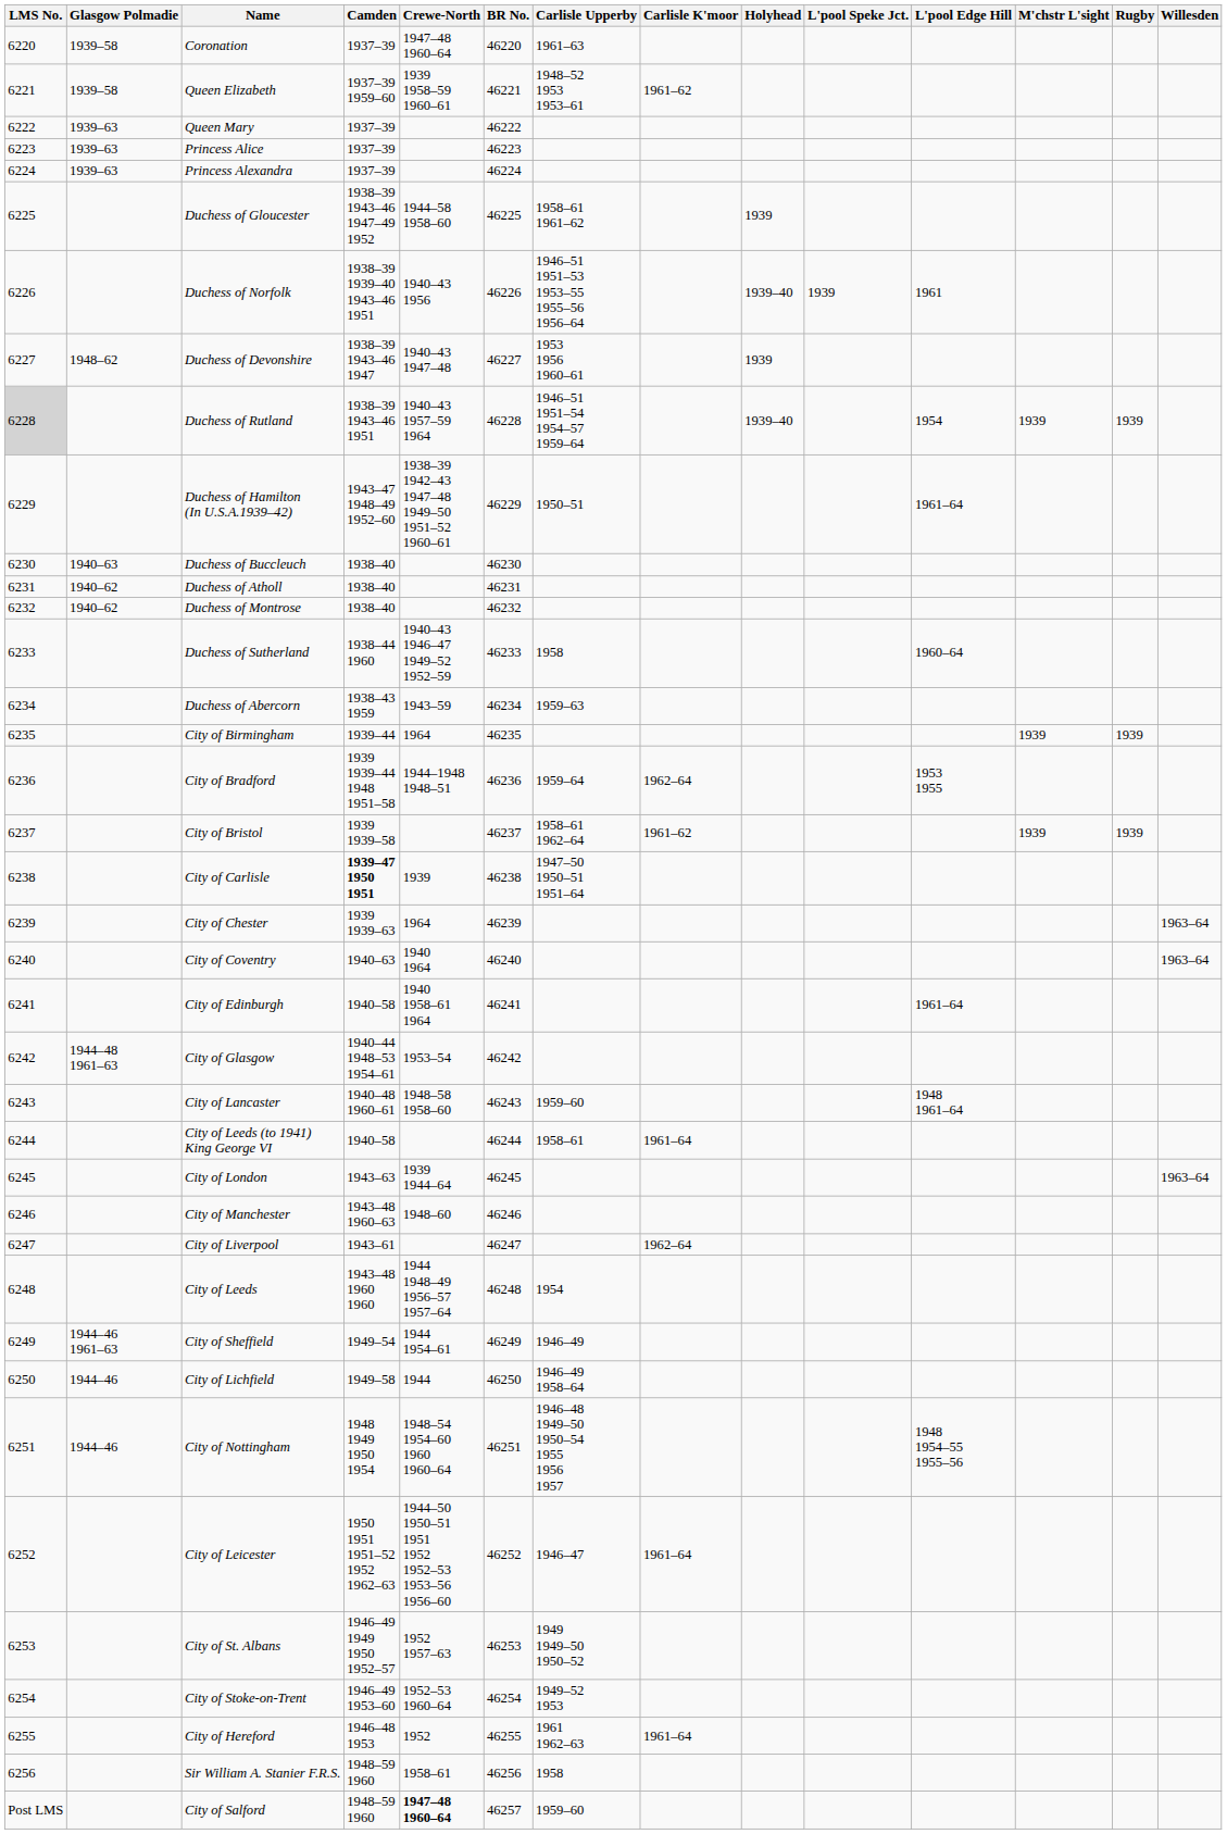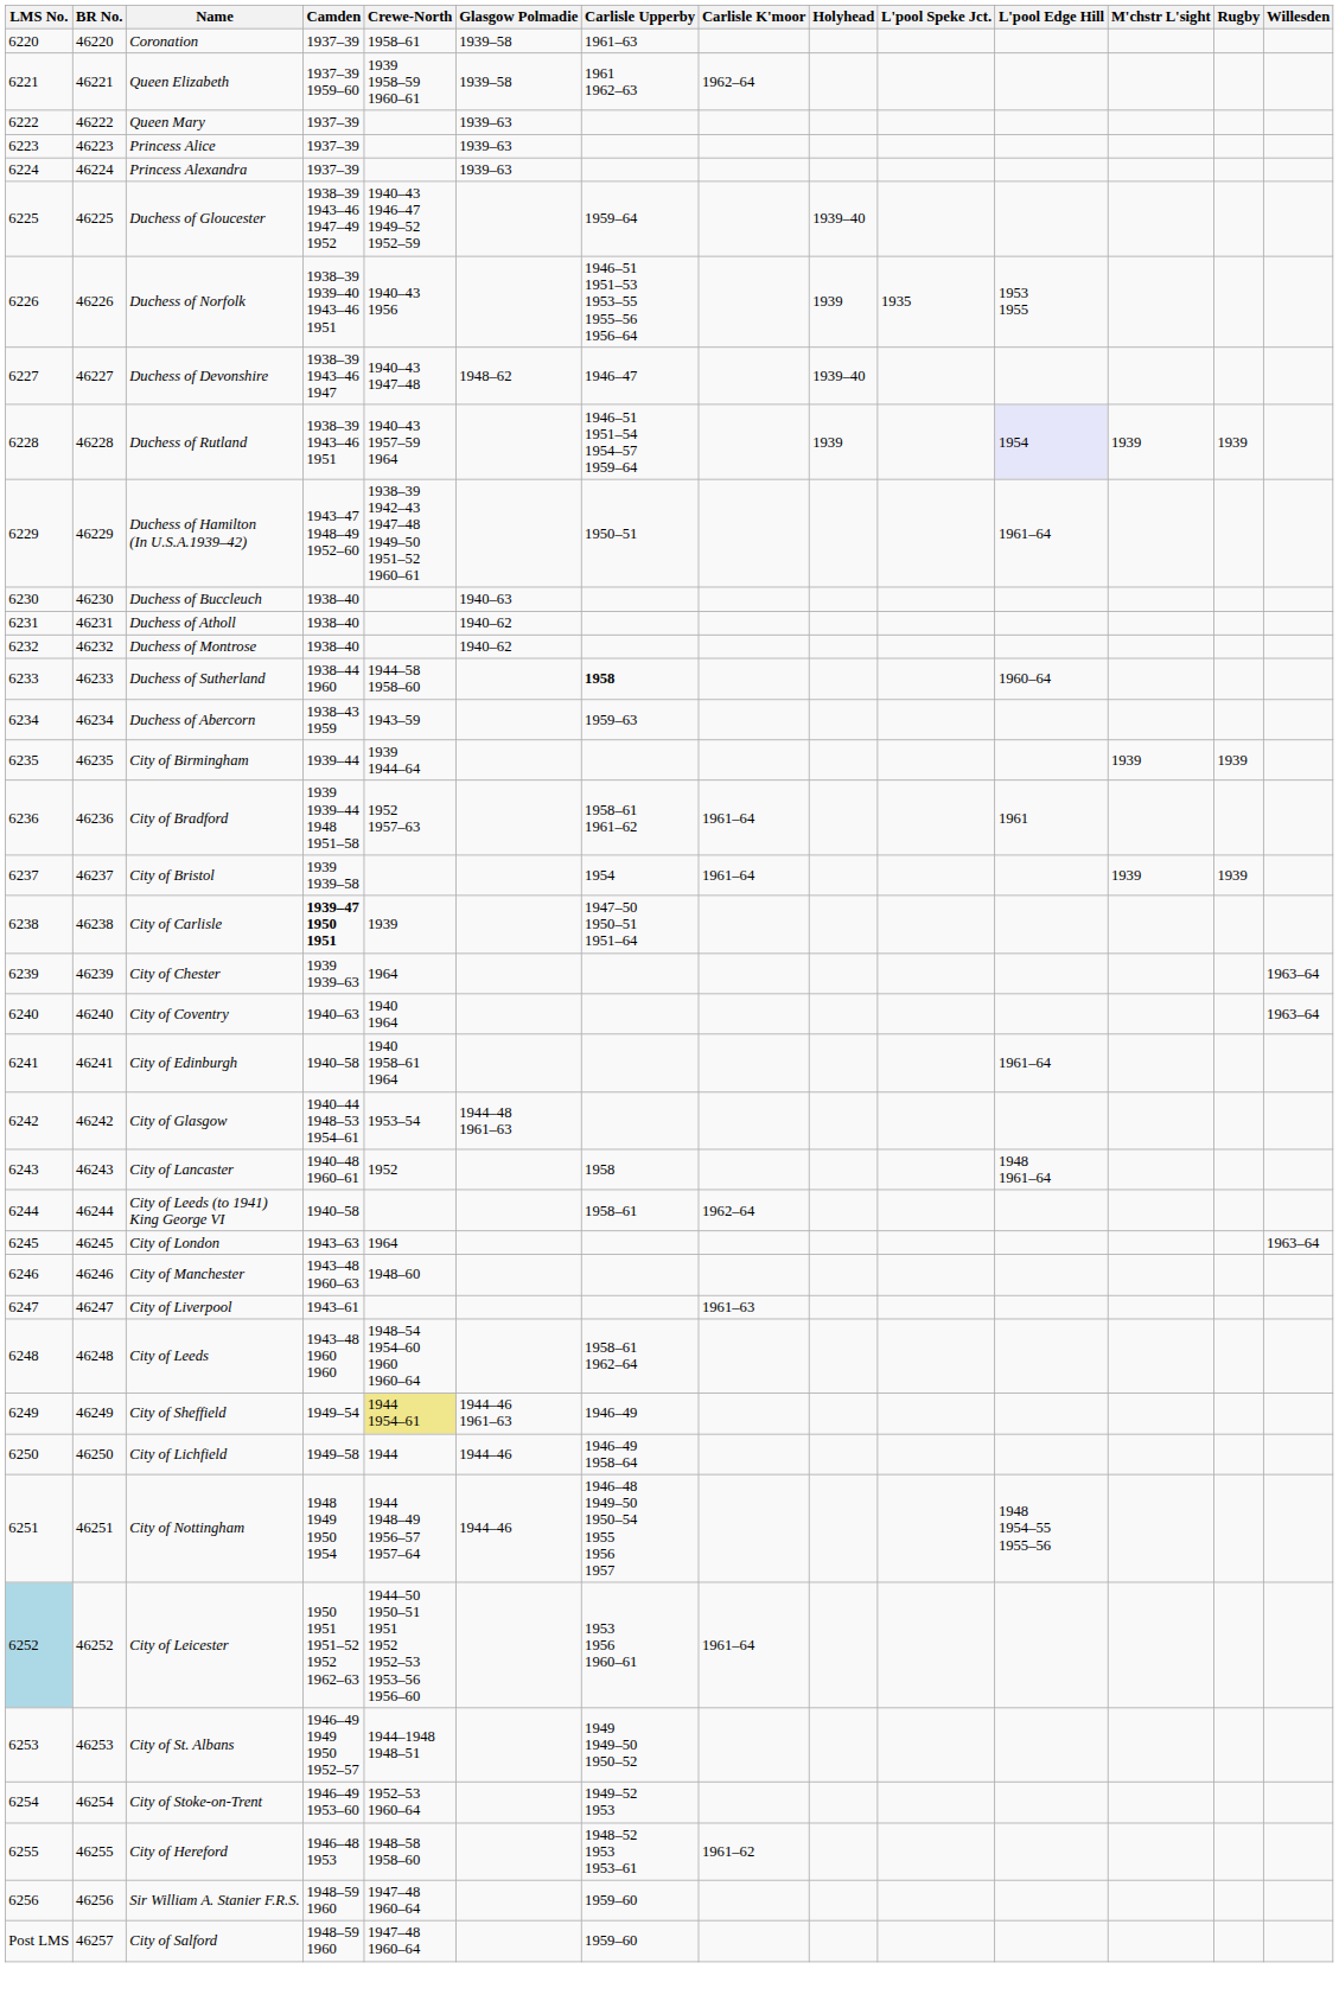columns swapped: BR No. <-> Glasgow Polmadie
Coronation | Crewe-North: 1947–48 1960–64 -> 1958–61
Queen Elizabeth | Carlisle Upperby: 1948–52 1953 1953–61 -> 1961 1962–63
Queen Elizabeth | Carlisle K'moor: 1961–62 -> 1962–64
Duchess of Gloucester | Crewe-North: 1944–58 1958–60 -> 1940–43 1946–47 1949–52 1952–59
Duchess of Gloucester | Carlisle Upperby: 1958–61 1961–62 -> 1959–64
Duchess of Gloucester | Holyhead: 1939 -> 1939–40
Duchess of Norfolk | Holyhead: 1939–40 -> 1939
Duchess of Norfolk | L'pool Speke Jct.: 1939 -> 1935
Duchess of Norfolk | L'pool Edge Hill: 1961 -> 1953 1955
Duchess of Devonshire | Carlisle Upperby: 1953 1956 1960–61 -> 1946–47
Duchess of Devonshire | Holyhead: 1939 -> 1939–40
Duchess of Rutland | LMS No.: lightgrey background -> no background
Duchess of Rutland | Holyhead: 1939–40 -> 1939
Duchess of Rutland | L'pool Edge Hill: no background -> lavender background
Duchess of Sutherland | Crewe-North: 1940–43 1946–47 1949–52 1952–59 -> 1944–58 1958–60
Duchess of Sutherland | Carlisle Upperby: normal -> bold
City of Birmingham | Crewe-North: 1964 -> 1939 1944–64
City of Bradford | Crewe-North: 1944–1948 1948–51 -> 1952 1957–63
City of Bradford | Carlisle Upperby: 1959–64 -> 1958–61 1961–62
City of Bradford | Carlisle K'moor: 1962–64 -> 1961–64
City of Bradford | L'pool Edge Hill: 1953 1955 -> 1961
City of Bristol | Carlisle Upperby: 1958–61 1962–64 -> 1954
City of Bristol | Carlisle K'moor: 1961–62 -> 1961–64
City of Lancaster | Crewe-North: 1948–58 1958–60 -> 1952
City of Lancaster | Carlisle Upperby: 1959–60 -> 1958
City of Leeds (to 1941) King George VI | Carlisle K'moor: 1961–64 -> 1962–64
City of London | Crewe-North: 1939 1944–64 -> 1964
City of Liverpool | Carlisle K'moor: 1962–64 -> 1961–63
City of Leeds | Crewe-North: 1944 1948–49 1956–57 1957–64 -> 1948–54 1954–60 1960 1960–64
City of Leeds | Carlisle Upperby: 1954 -> 1958–61 1962–64
City of Sheffield | Crewe-North: no background -> khaki background
City of Nottingham | Crewe-North: 1948–54 1954–60 1960 1960–64 -> 1944 1948–49 1956–57 1957–64
City of Leicester | LMS No.: no background -> lightblue background
City of Leicester | Carlisle Upperby: 1946–47 -> 1953 1956 1960–61
City of St. Albans | Crewe-North: 1952 1957–63 -> 1944–1948 1948–51
City of Hereford | Crewe-North: 1952 -> 1948–58 1958–60
City of Hereford | Carlisle Upperby: 1961 1962–63 -> 1948–52 1953 1953–61
City of Hereford | Carlisle K'moor: 1961–64 -> 1961–62
Sir William A. Stanier F.R.S. | Crewe-North: 1958–61 -> 1947–48 1960–64
Sir William A. Stanier F.R.S. | Carlisle Upperby: 1958 -> 1959–60
City of Salford | Crewe-North: bold -> normal
